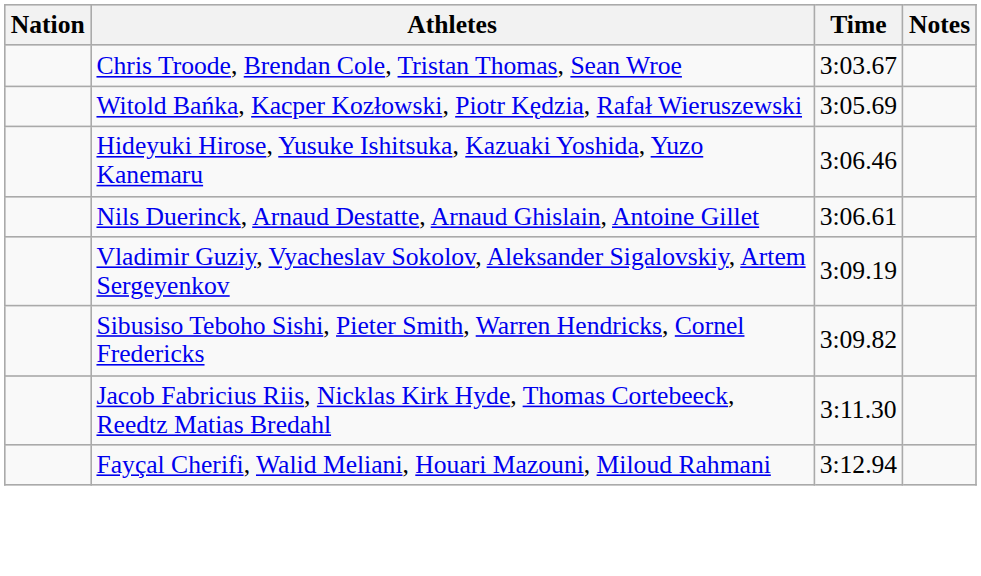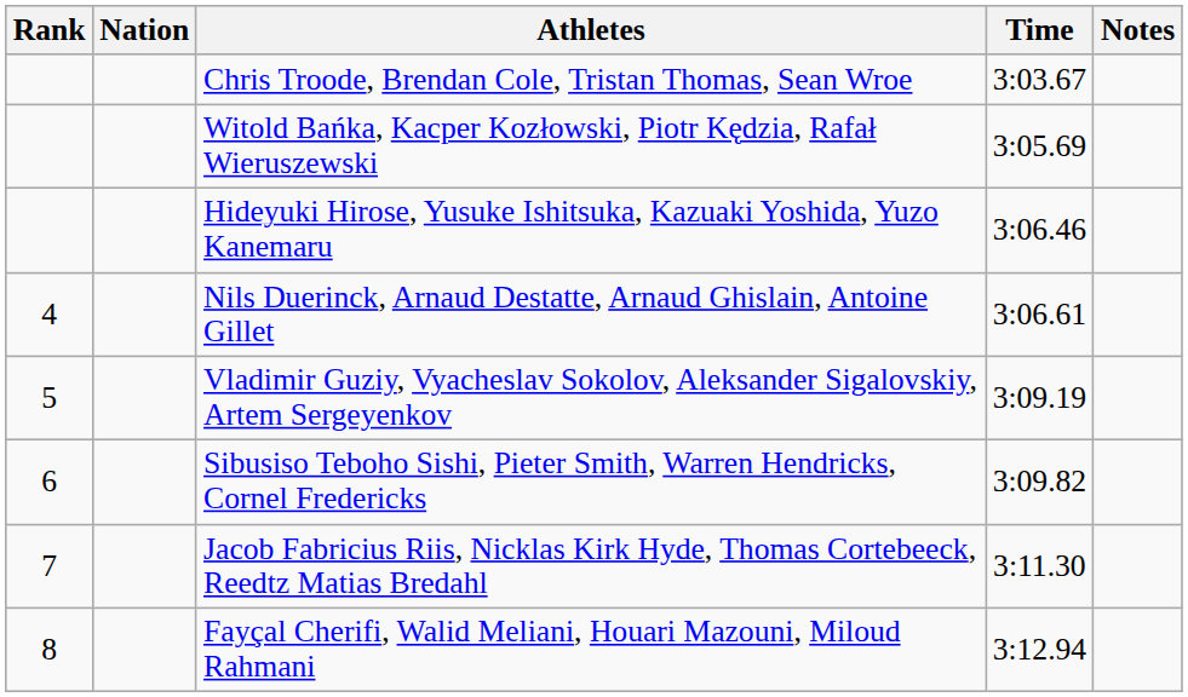+ column: Rank | 4 | 5 | 6 | 7 | 8
